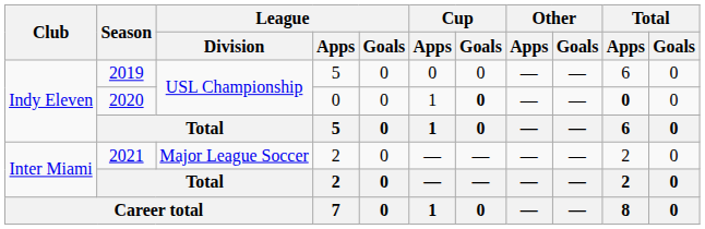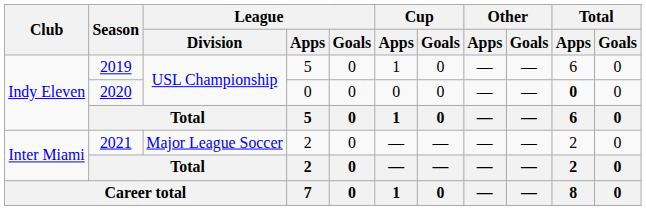2019 | Cup / Apps: 0 -> 1
2020 | Cup / Apps: 1 -> 0
2020 | Cup / Goals: bold -> normal
